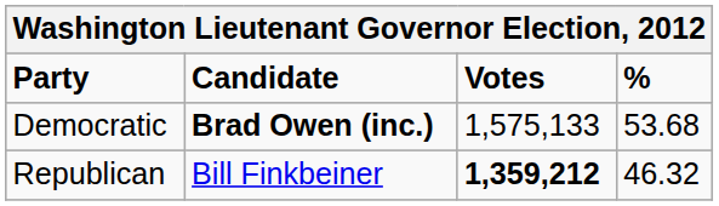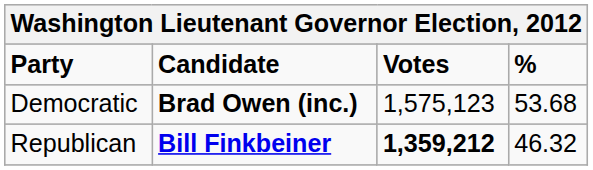Democratic | Votes: 1,575,133 -> 1,575,123
Republican | Candidate: normal -> bold
